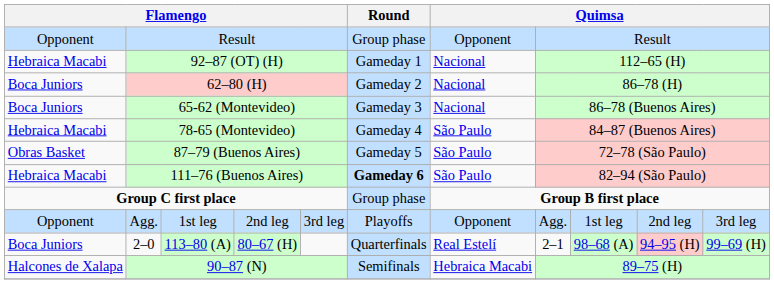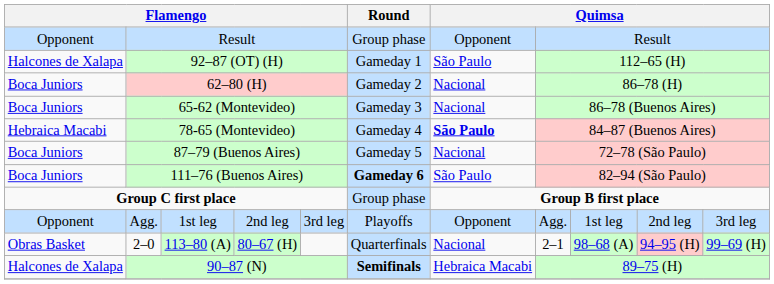92–87 (OT) (H) | column 1: Hebraica Macabi -> Halcones de Xalapa
92–87 (OT) (H) | column 7: Nacional -> São Paulo
78-65 (Montevideo) | column 7: normal -> bold
87–79 (Buenos Aires) | column 1: Obras Basket -> Boca Juniors
87–79 (Buenos Aires) | column 7: São Paulo -> Nacional
111–76 (Buenos Aires) | column 1: Hebraica Macabi -> Boca Juniors
2–0 | column 1: Boca Juniors -> Obras Basket
2–0 | column 7: Real Estelí -> Nacional
90–87 (N) | Round: normal -> bold
